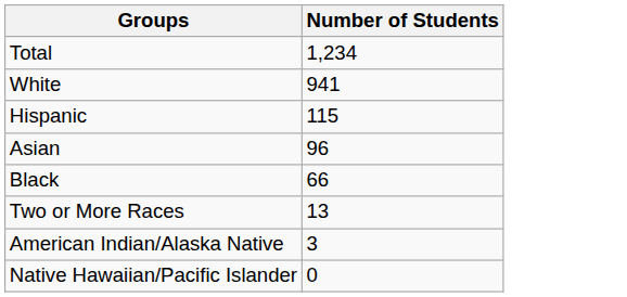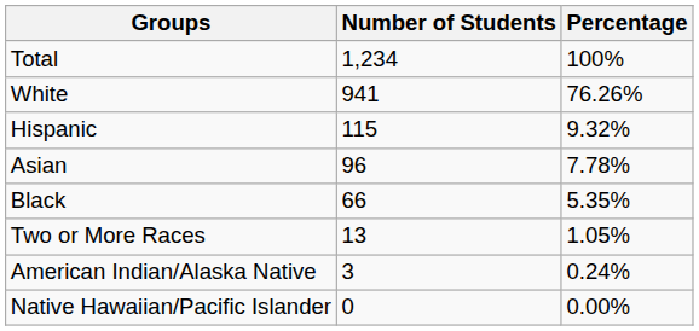+ column: Percentage | 100% | 76.26% | 9.32% | 7.78% | 5.35% | 1.05% | 0.24% | 0.00%
